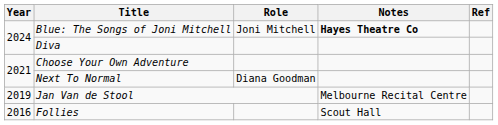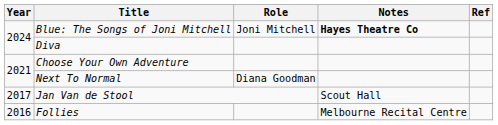Jan Van de Stool | Year: 2019 -> 2017
Jan Van de Stool | Notes: Melbourne Recital Centre -> Scout Hall
Follies | Notes: Scout Hall -> Melbourne Recital Centre
